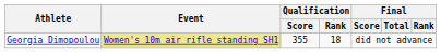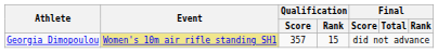Georgia Dimopoulou | Qualification / Score: 355 -> 357
Georgia Dimopoulou | Qualification / Rank: 18 -> 15
